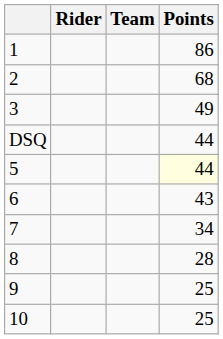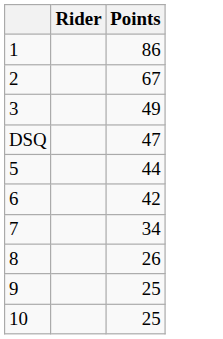- column: Team
2 | Points: 68 -> 67
DSQ | Points: 44 -> 47
5 | Points: lightyellow background -> no background
6 | Points: 43 -> 42
8 | Points: 28 -> 26
